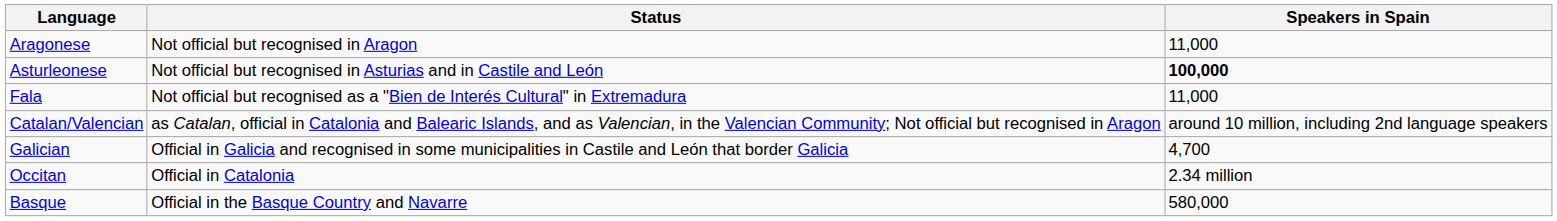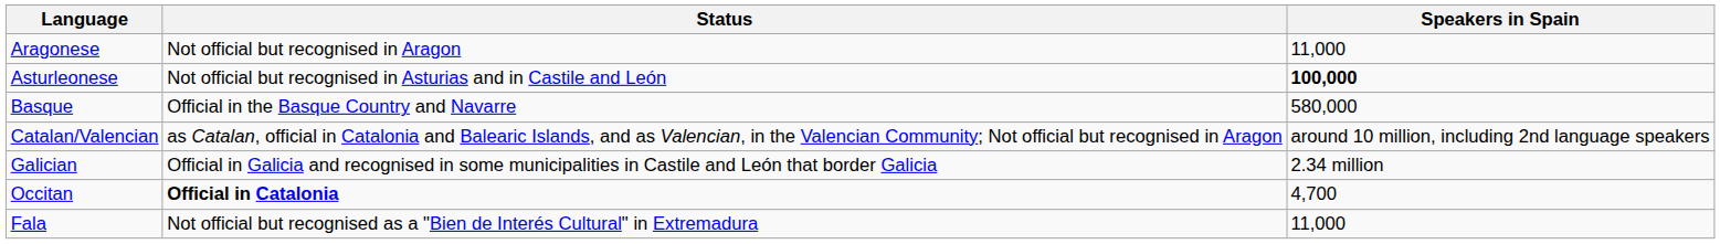rows swapped: Basque <-> Fala
Galician | Speakers in Spain: 4,700 -> 2.34 million
Occitan | Status: normal -> bold
Occitan | Speakers in Spain: 2.34 million -> 4,700
